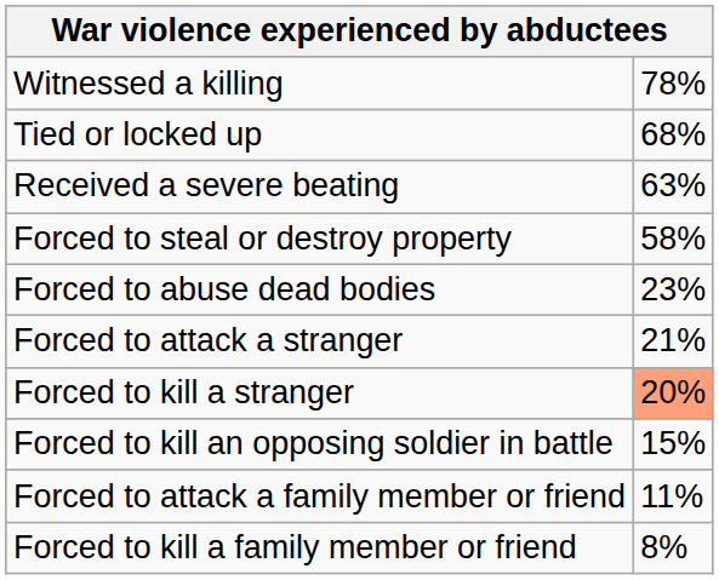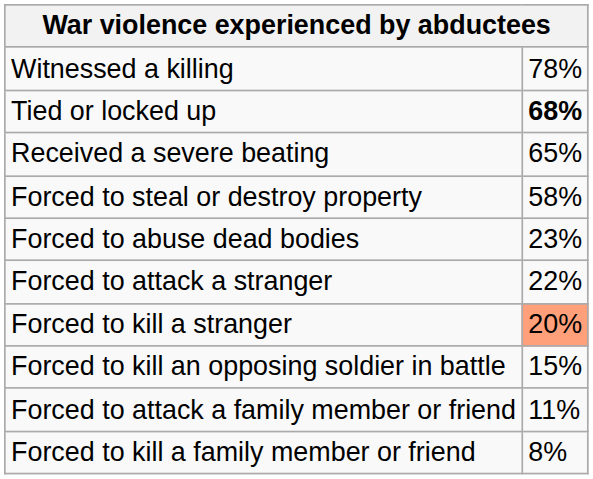Tied or locked up | column 2: normal -> bold
Received a severe beating | column 2: 63% -> 65%
Forced to attack a stranger | column 2: 21% -> 22%
